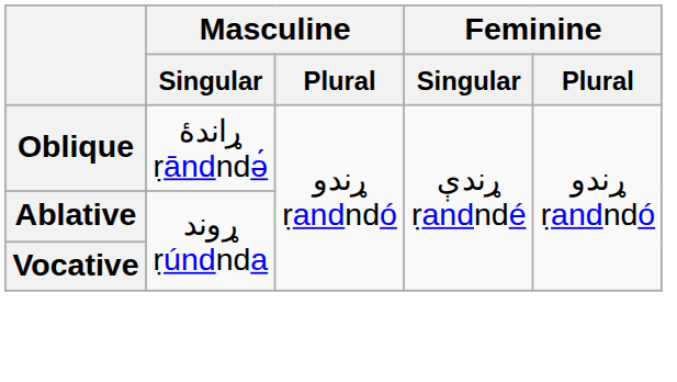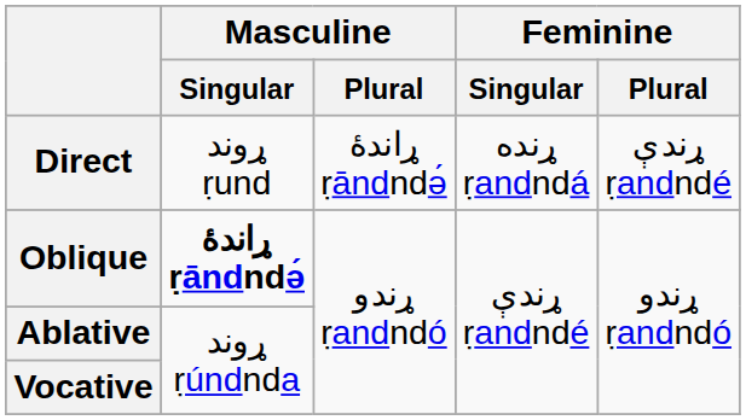+ row: Direct | ړوند ṛund | ړاندۀ ṛāndndə́ | ړنده ṛandndá | ړندې ṛandndé
Oblique | Masculine / Singular: normal -> bold
